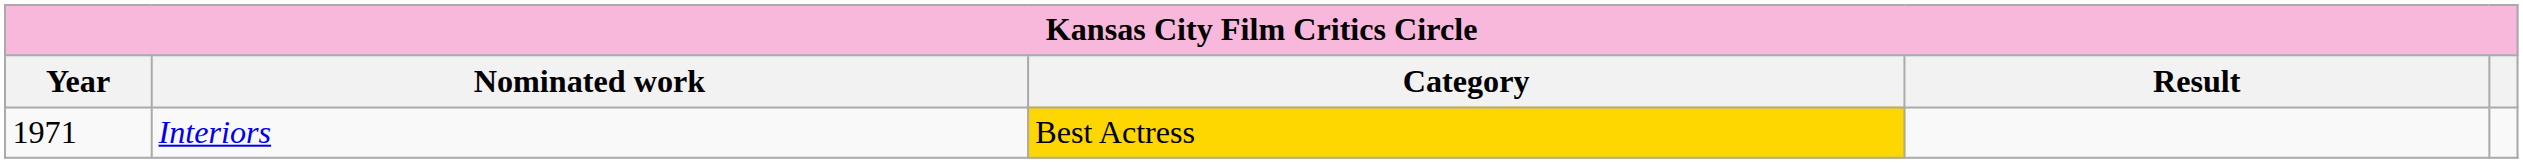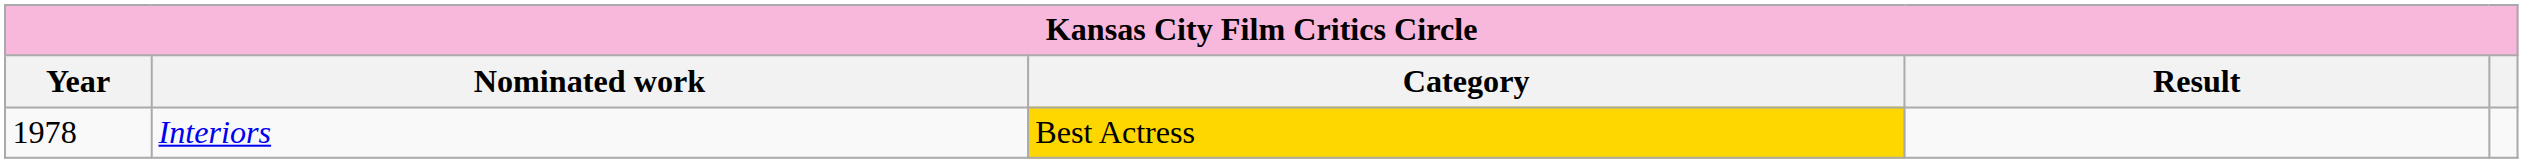Interiors | Year: 1971 -> 1978
